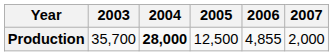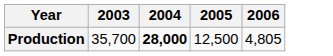- column: 2007 | 2,000
Production | 2006: 4,855 -> 4,805
